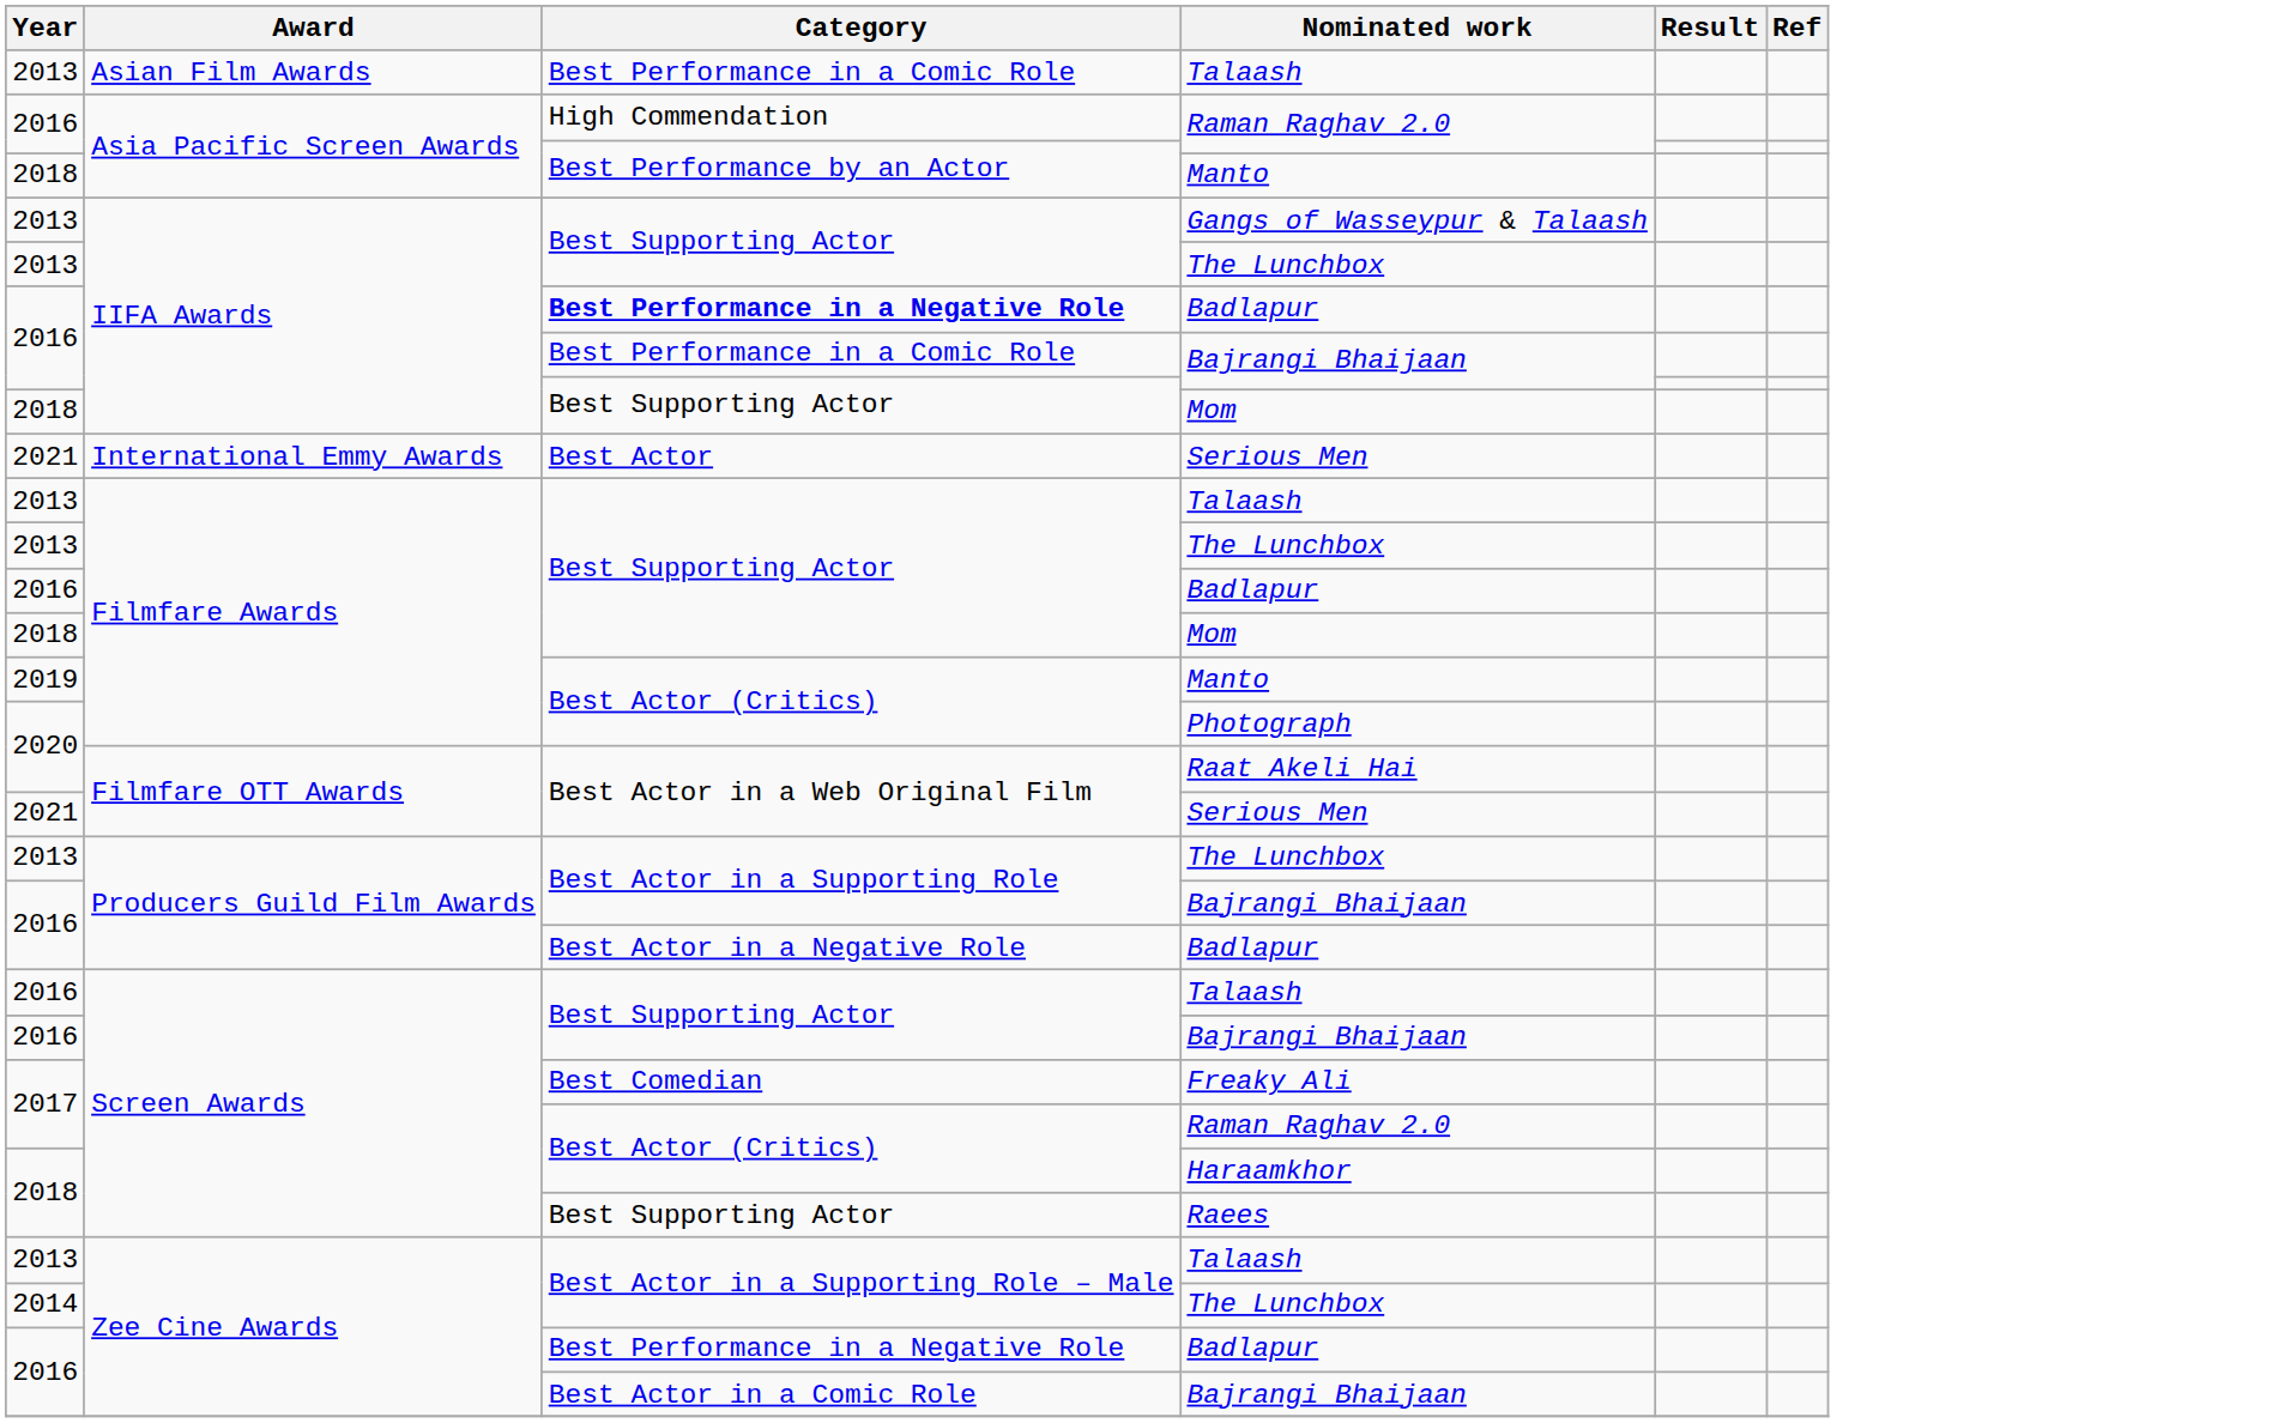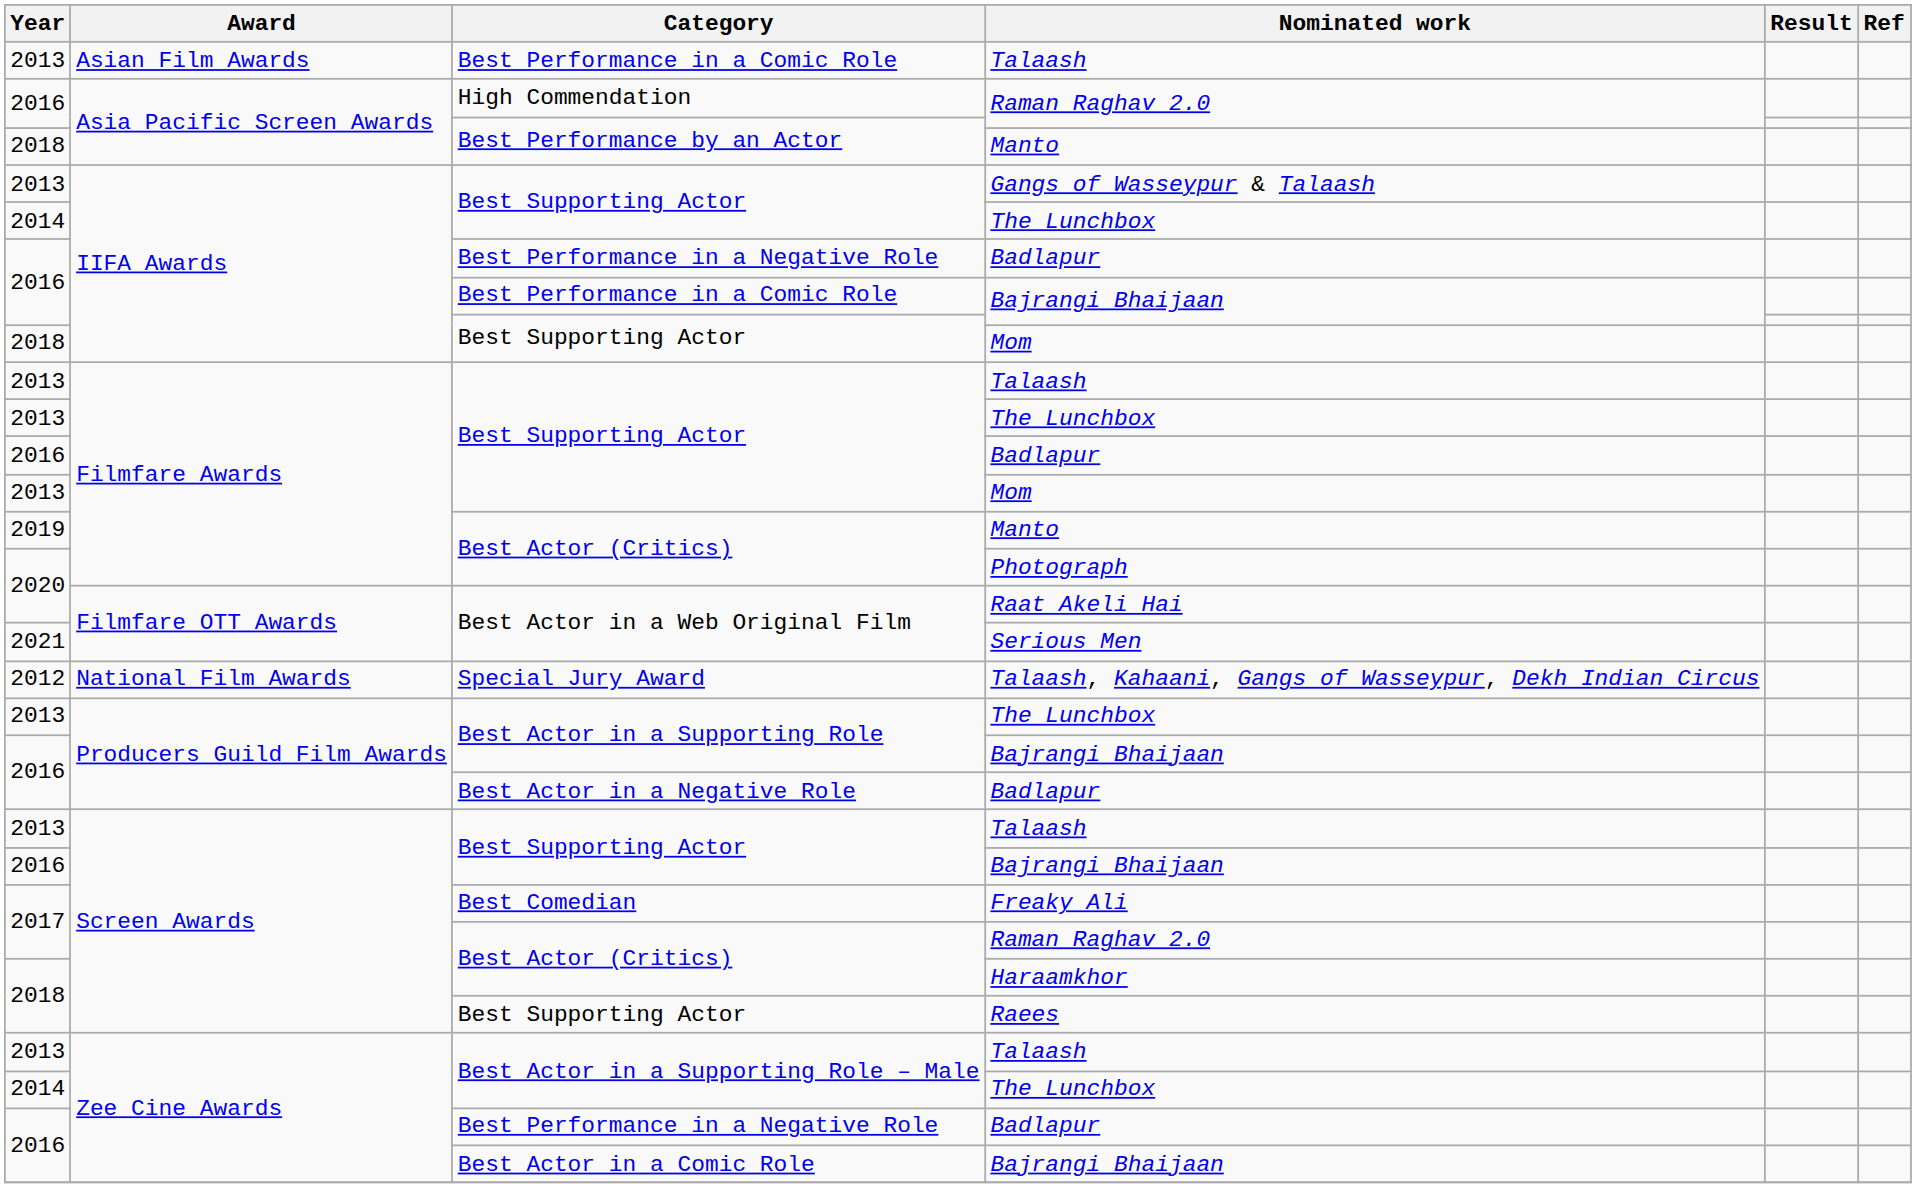IIFA Awards / The Lunchbox | Year: 2013 -> 2014
IIFA Awards / Badlapur | Category: bold -> normal
- row: 2021 | International Emmy Awards | Best Actor | Serious Men
Filmfare Awards / Mom | Year: 2018 -> 2013
+ row: 2012 | National Film Awards | Special Jury Award | Talaash, Kahaani, Gangs of Wasseypur, Dekh Indian Circus
Screen Awards / Talaash | Year: 2016 -> 2013
